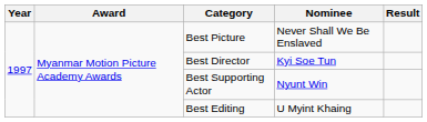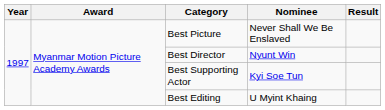Best Director | Nominee: Kyi Soe Tun -> Nyunt Win
Best Supporting Actor | Nominee: Nyunt Win -> Kyi Soe Tun
